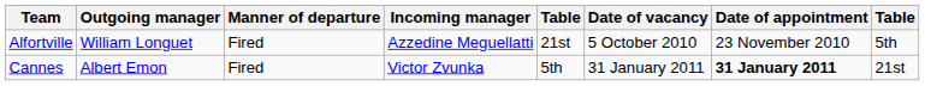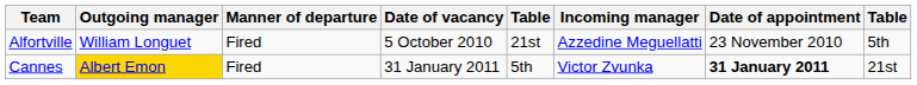columns swapped: Date of vacancy <-> Incoming manager
Cannes | Outgoing manager: no background -> gold background
